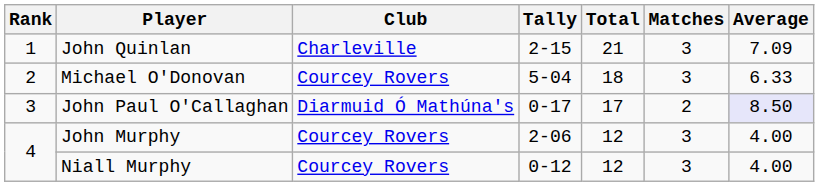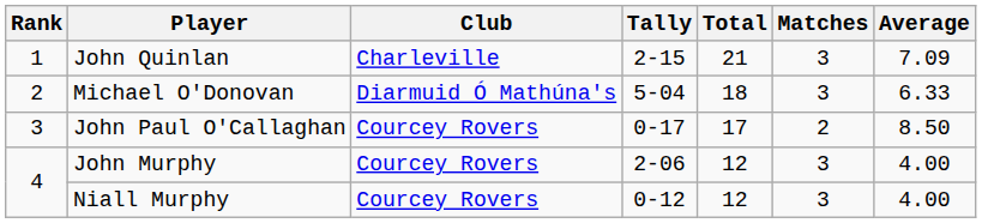Michael O'Donovan | Club: Courcey Rovers -> Diarmuid Ó Mathúna's
John Paul O'Callaghan | Club: Diarmuid Ó Mathúna's -> Courcey Rovers
John Paul O'Callaghan | Average: lavender background -> no background
